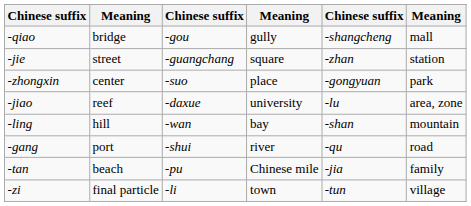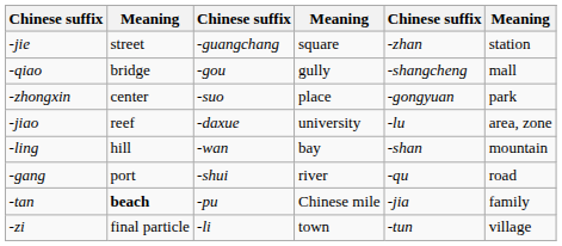rows swapped: -jie <-> -qiao
-tan | column 2: normal -> bold
